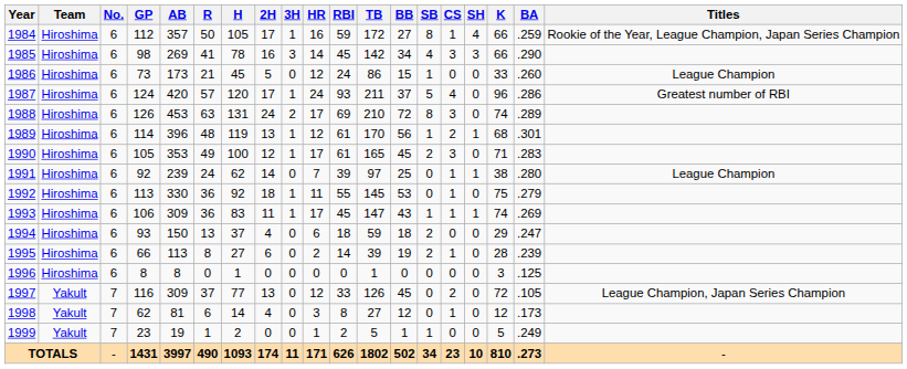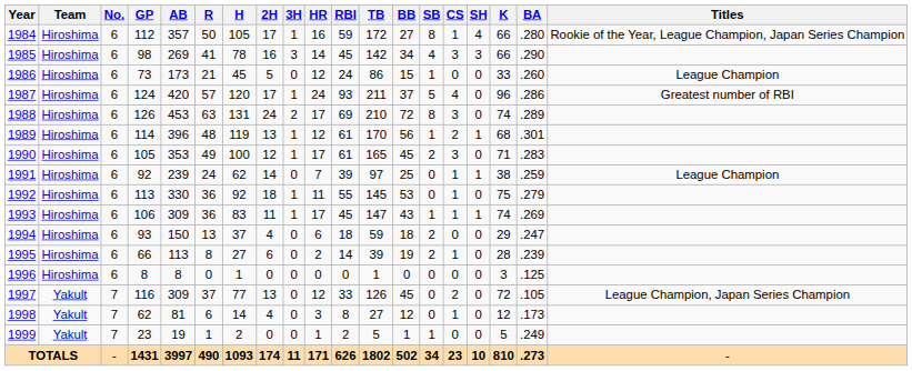1984 | BA: .259 -> .280
1991 | BA: .280 -> .259
